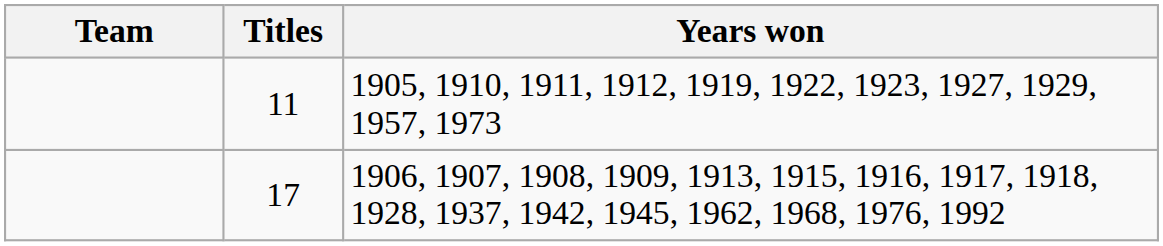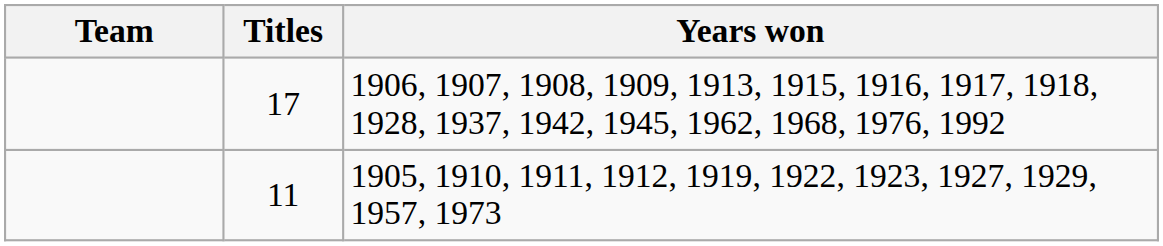rows swapped: 17 <-> 11
